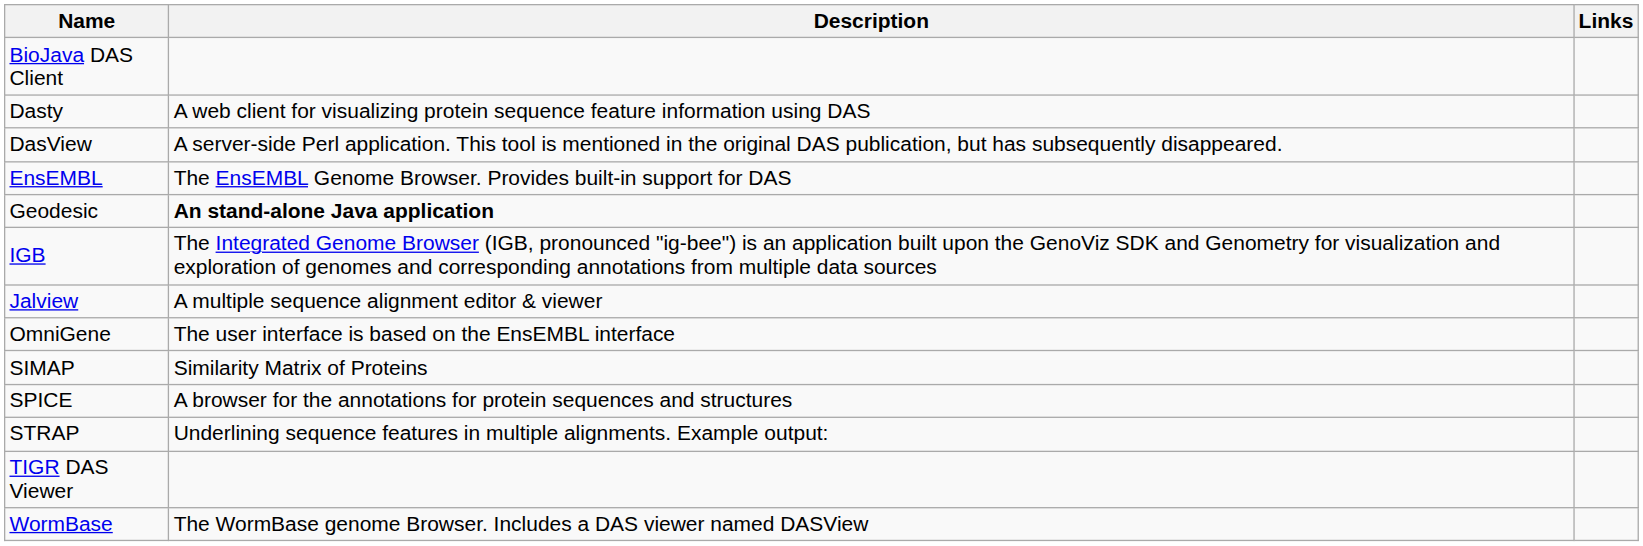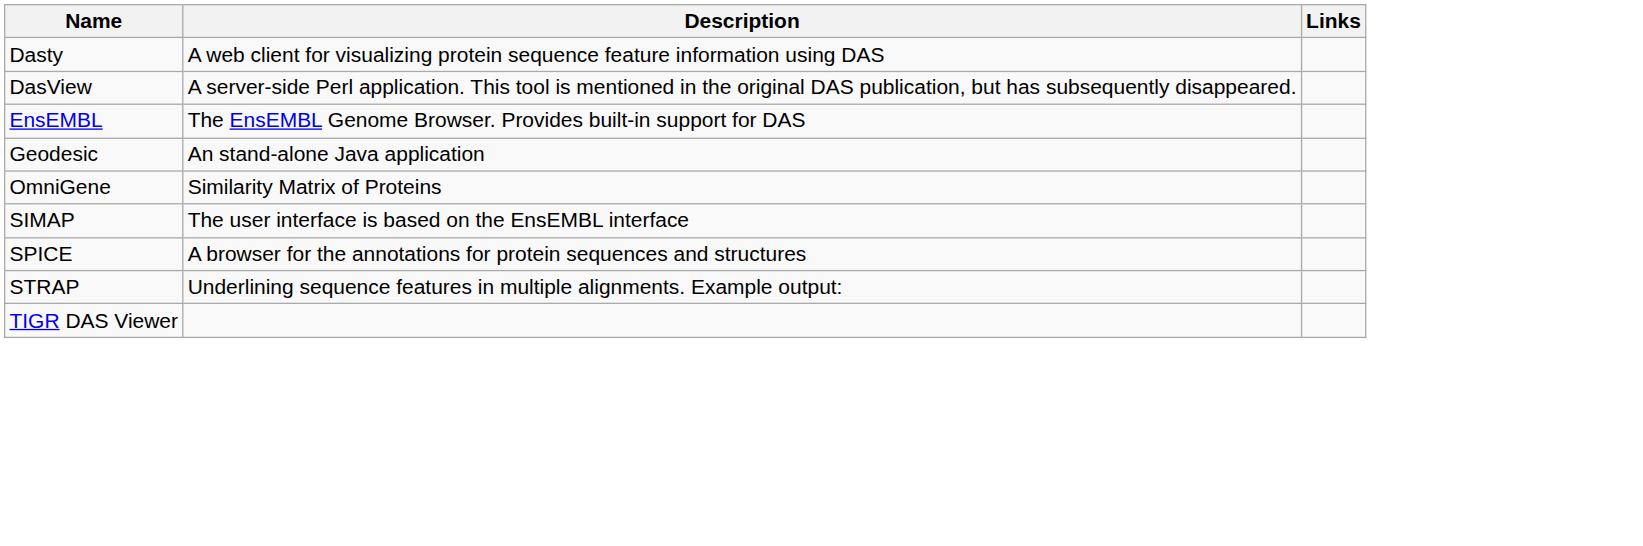- row: BioJava DAS Client
Geodesic | Description: bold -> normal
- row: IGB | The Integrated Genome Browser (IGB, pronounced "ig-bee") is an application built upon the GenoViz SDK and Genometry for visualization and exploration of genomes and corresponding annotations from multiple data sources
- row: Jalview | A multiple sequence alignment editor & viewer
OmniGene | Description: The user interface is based on the EnsEMBL interface -> Similarity Matrix of Proteins
SIMAP | Description: Similarity Matrix of Proteins -> The user interface is based on the EnsEMBL interface
- row: WormBase | The WormBase genome Browser. Includes a DAS viewer named DASView
